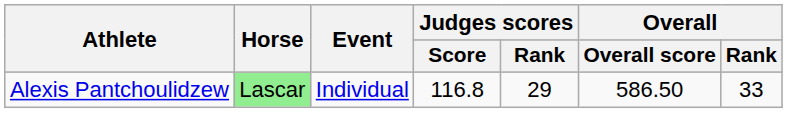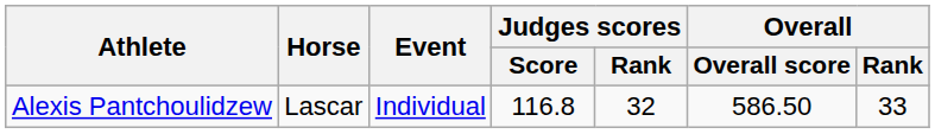Alexis Pantchoulidzew | Horse: lightgreen background -> no background
Alexis Pantchoulidzew | Judges scores / Rank: 29 -> 32
